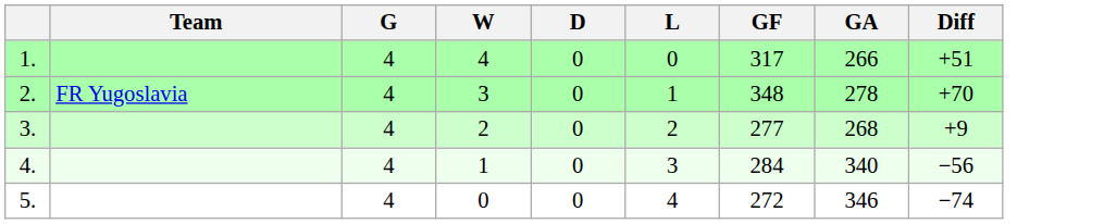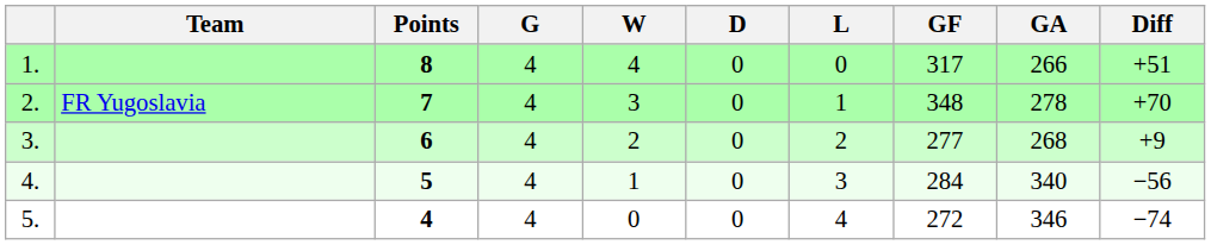+ column: Points | 8 | 7 | 6 | 5 | 4
